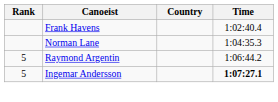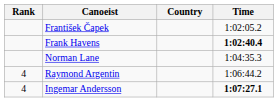+ row: František Čapek | 1:02:05.2
Frank Havens | Time: normal -> bold
Raymond Argentin | Rank: 5 -> 4
Ingemar Andersson | Rank: 5 -> 4
